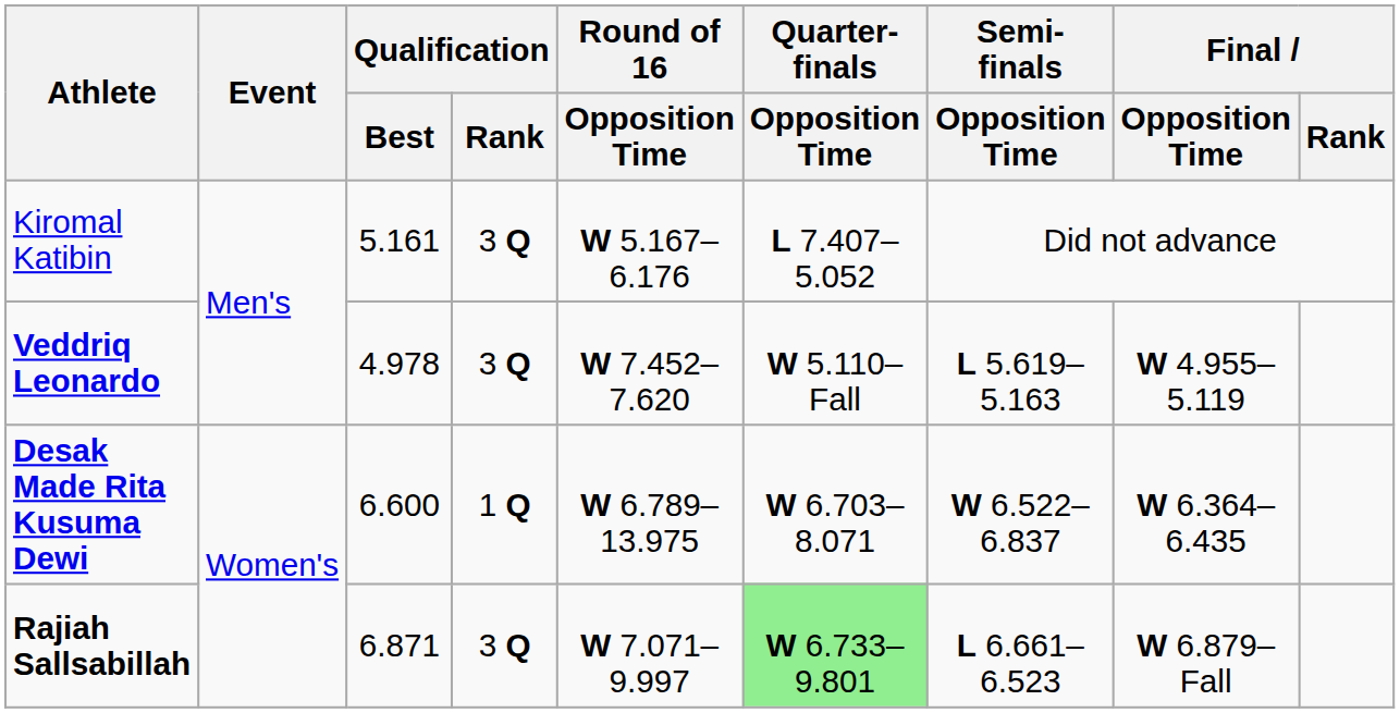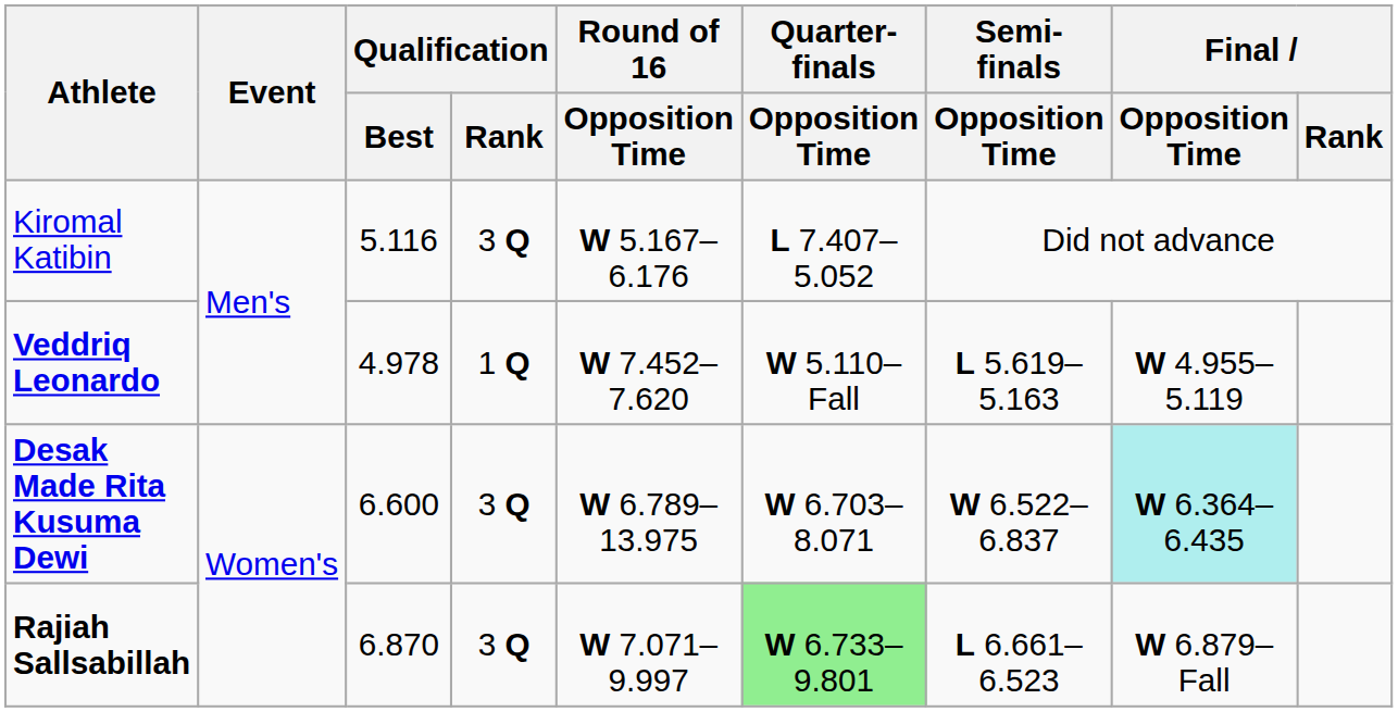Kiromal Katibin | Qualification / Best: 5.161 -> 5.116
Veddriq Leonardo | Qualification / Rank: 3 Q -> 1 Q
Desak Made Rita Kusuma Dewi | Qualification / Rank: 1 Q -> 3 Q
Desak Made Rita Kusuma Dewi | Final / Opposition Time: no background -> paleturquoise background
Rajiah Sallsabillah | Qualification / Best: 6.871 -> 6.870
